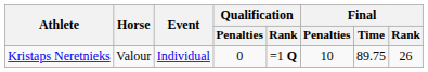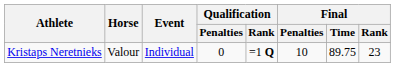Kristaps Neretnieks | Final / Rank: 26 -> 23
